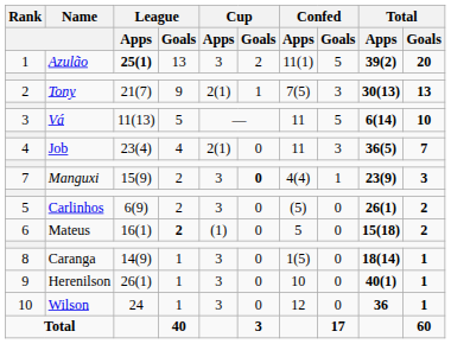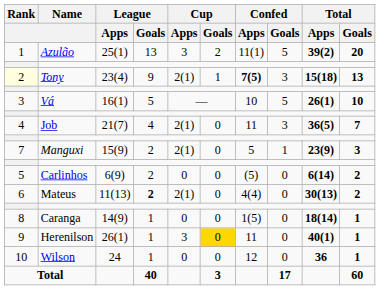Azulão | League / Apps: bold -> normal
Tony | Rank: no background -> lightyellow background
Tony | League / Apps: 21(7) -> 23(4)
Tony | Confed / Apps: normal -> bold
Tony | Total / Apps: 30(13) -> 15(18)
Vá | League / Apps: 11(13) -> 16(1)
Vá | Confed / Apps: 11 -> 10
Vá | Total / Apps: 6(14) -> 26(1)
Job | League / Apps: 23(4) -> 21(7)
Manguxi | Cup / Apps: 3 -> 2(1)
Manguxi | Cup / Goals: bold -> normal
Manguxi | Confed / Apps: 4(4) -> 5
Carlinhos | Cup / Apps: 3 -> 0
Carlinhos | Total / Apps: 26(1) -> 6(14)
Mateus | League / Apps: 16(1) -> 11(13)
Mateus | Cup / Apps: (1) -> 2(1)
Mateus | Confed / Apps: 5 -> 4(4)
Mateus | Total / Apps: 15(18) -> 30(13)
Caranga | Cup / Apps: 3 -> 0
Herenilson | Cup / Goals: no background -> gold background
Herenilson | Confed / Apps: 10 -> 11
Wilson | Cup / Apps: 3 -> 0
